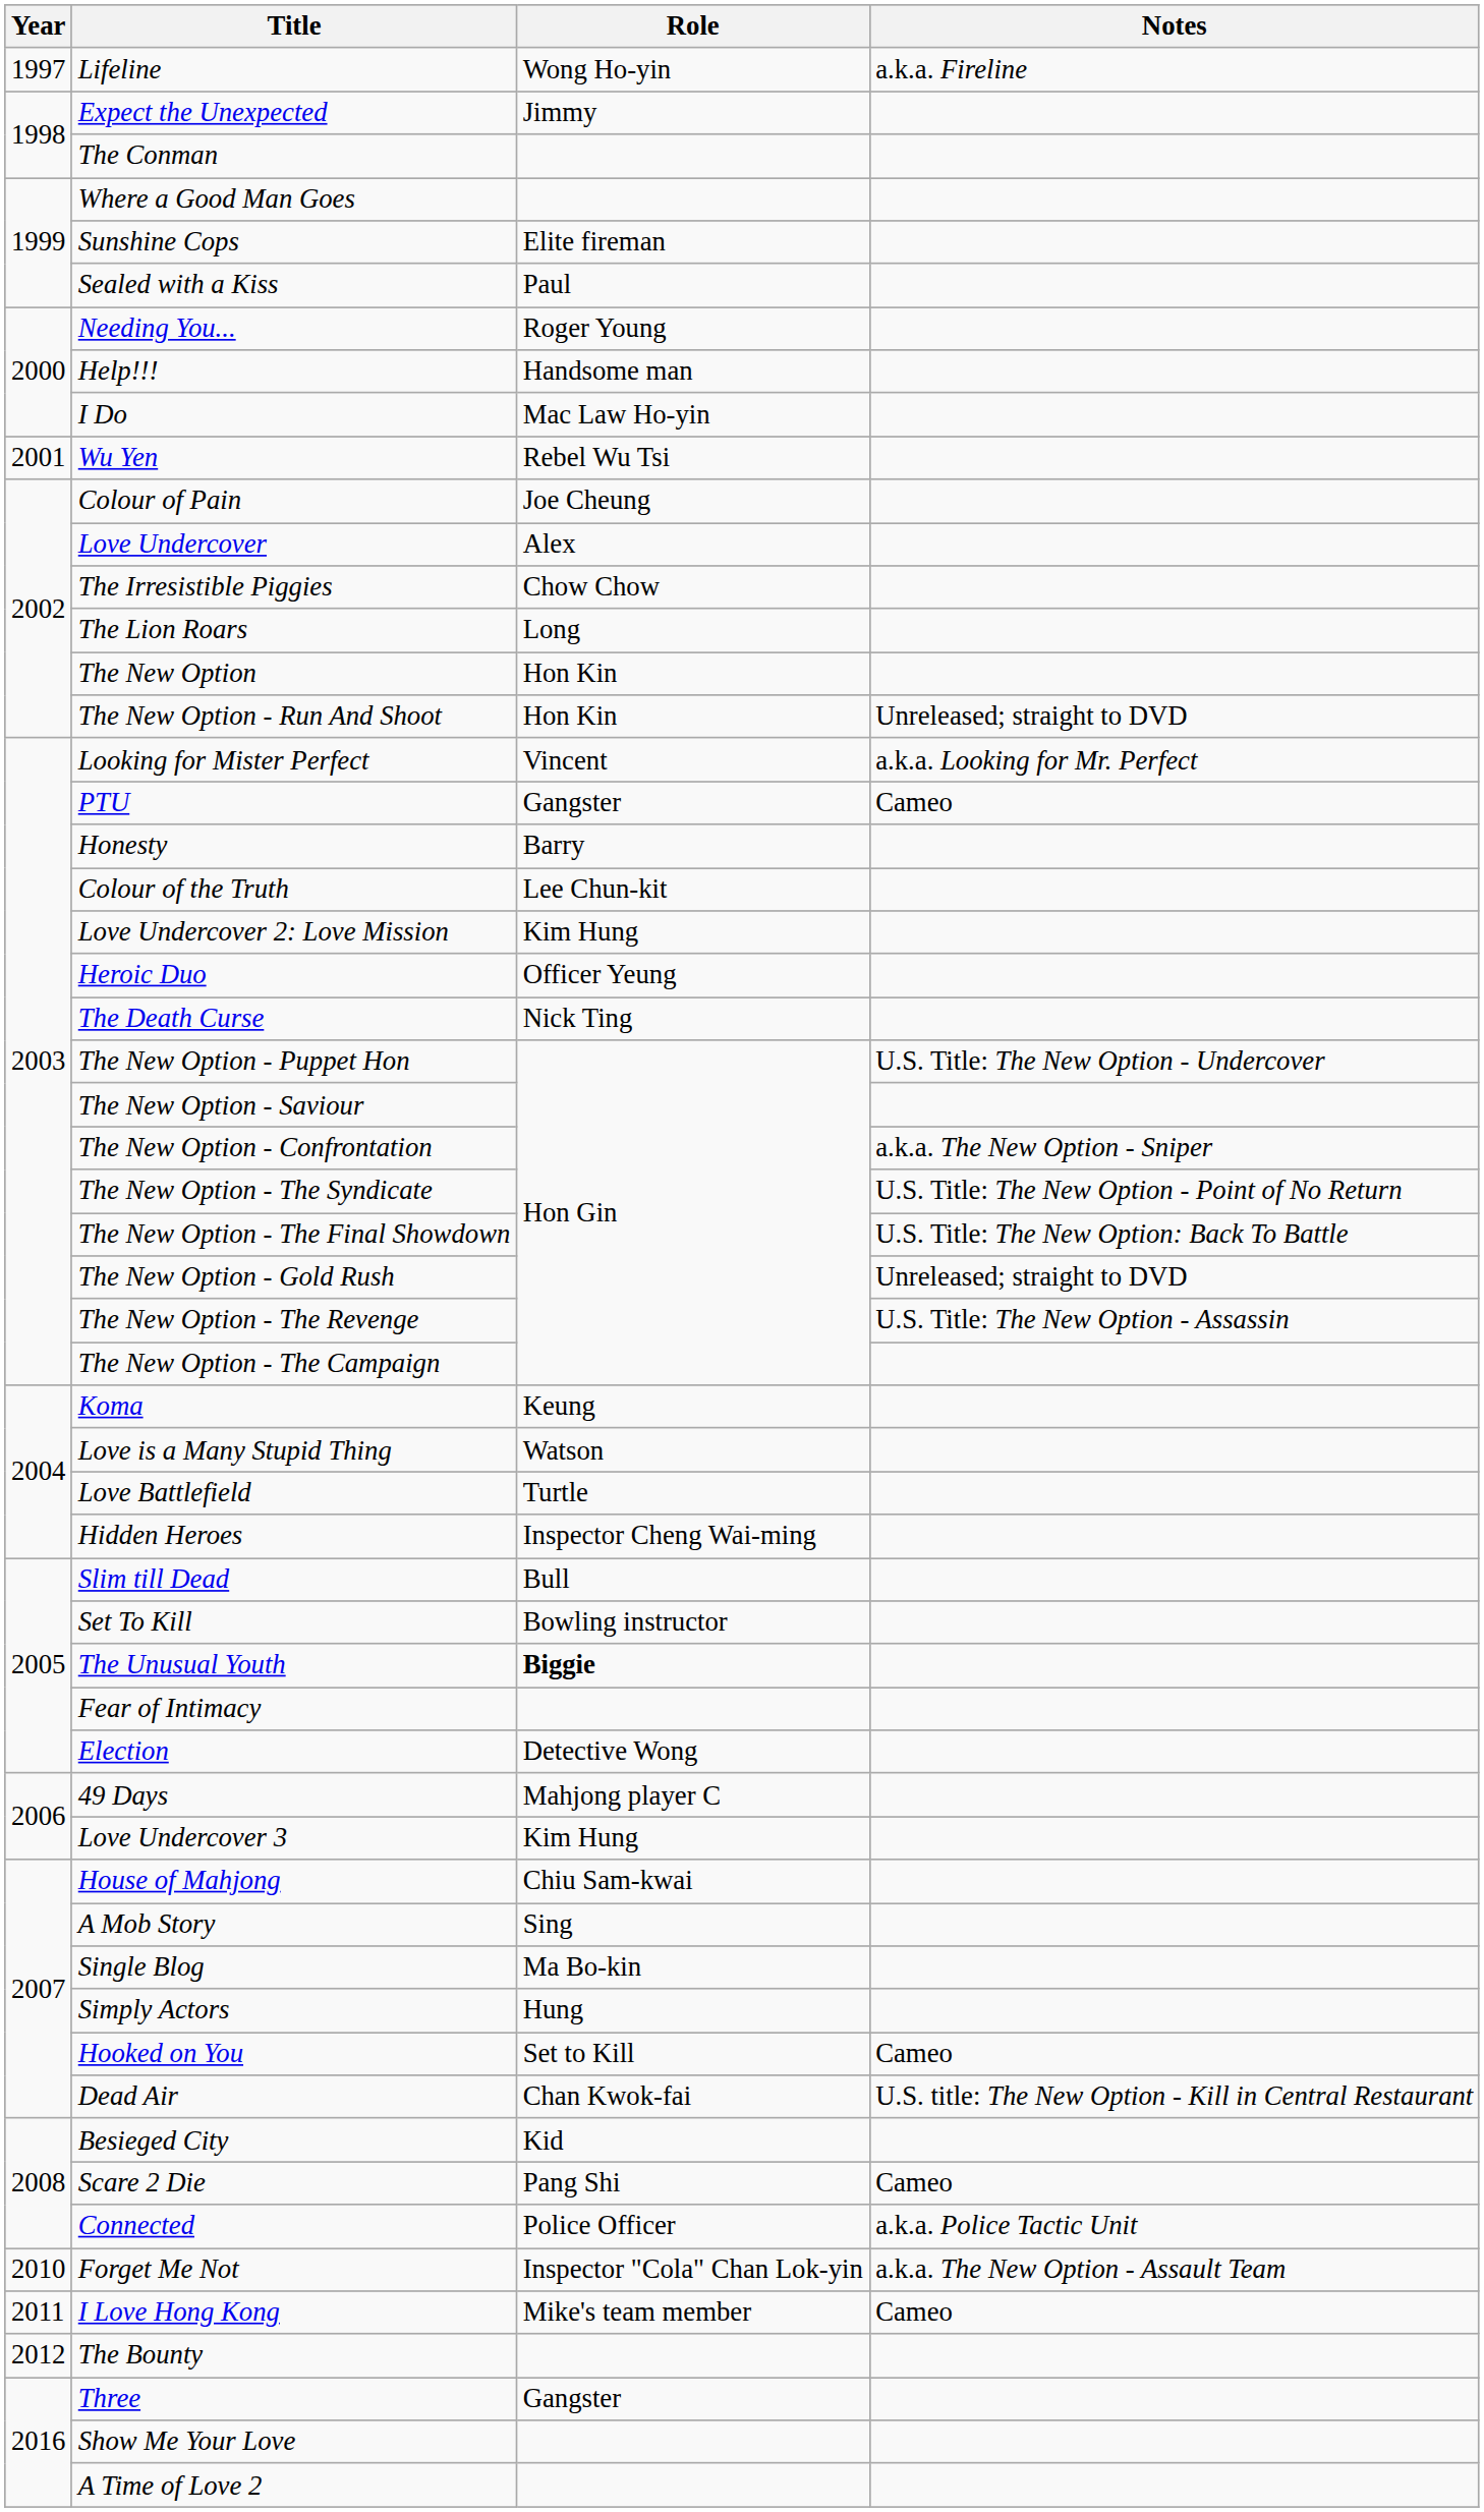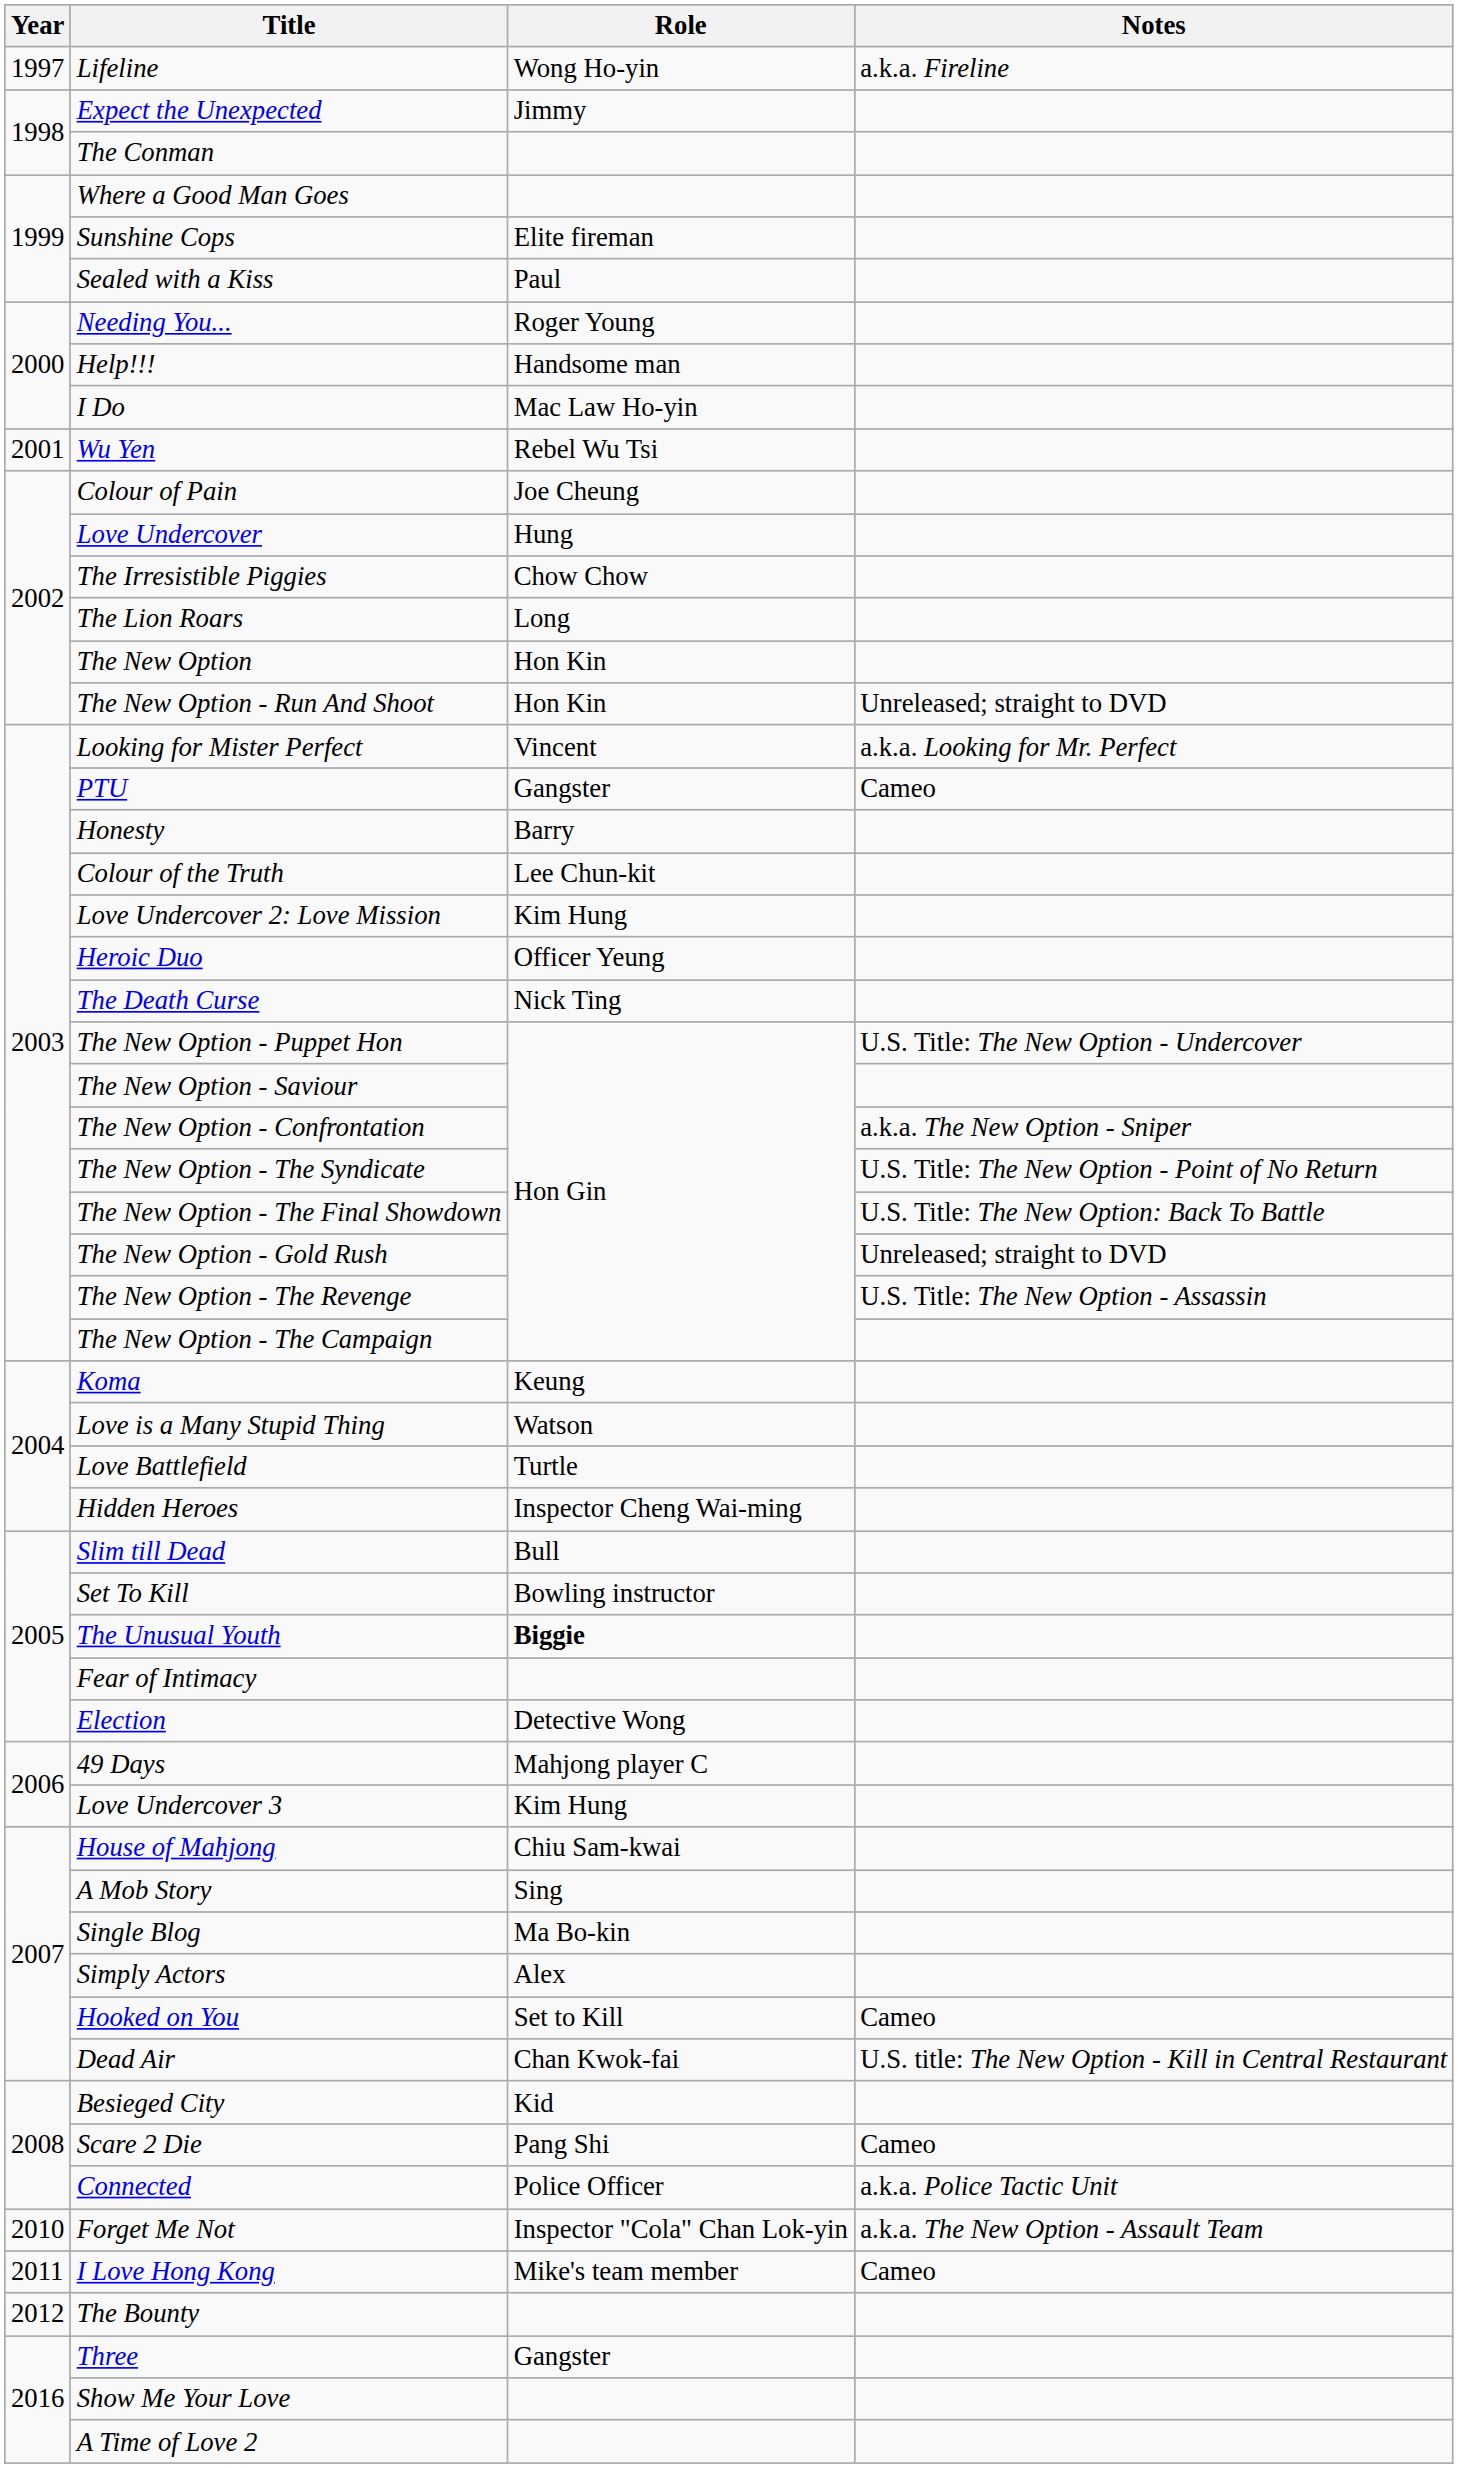Love Undercover | Role: Alex -> Hung
Simply Actors | Role: Hung -> Alex
